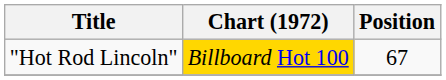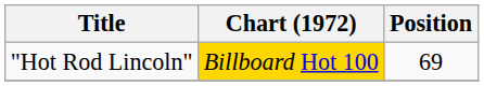"Hot Rod Lincoln" | Position: 67 -> 69
